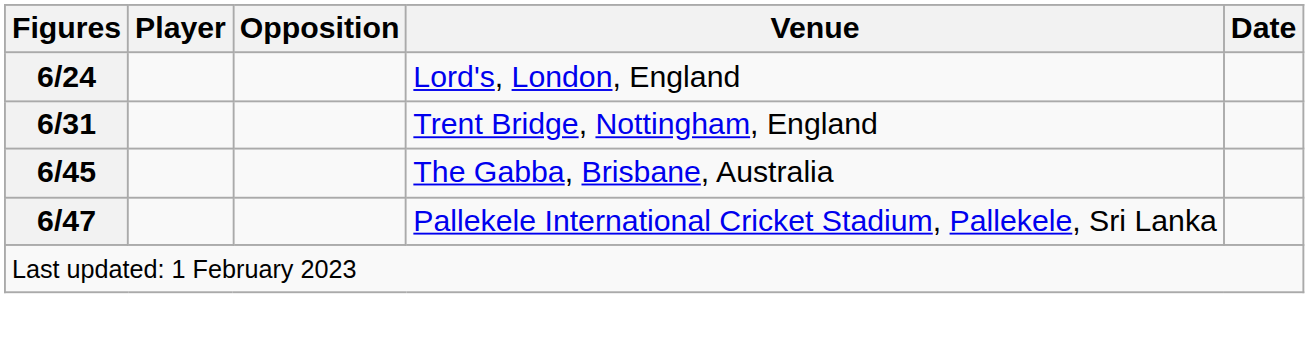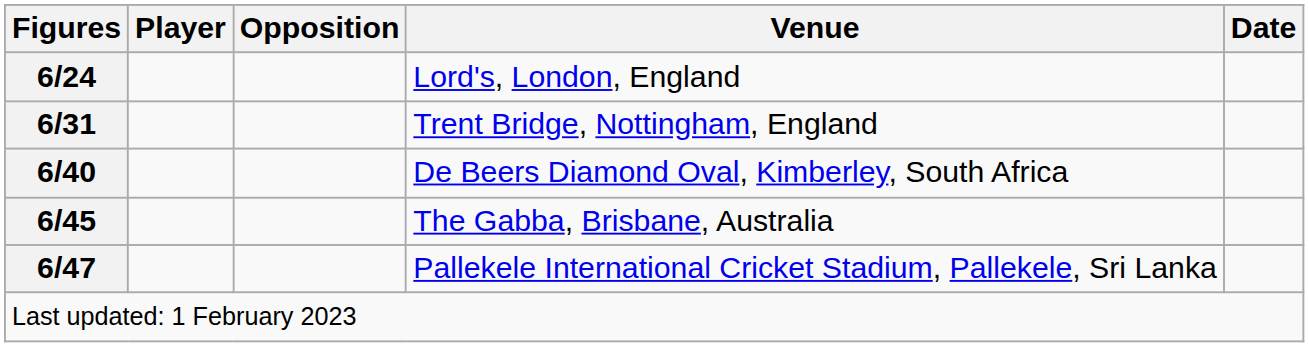+ row: 6/40 | De Beers Diamond Oval, Kimberley, South Africa
